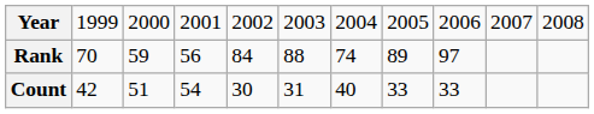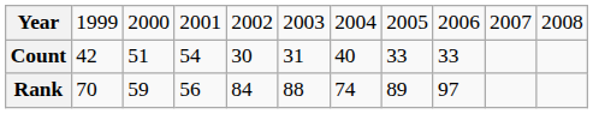rows swapped: Rank <-> Count
